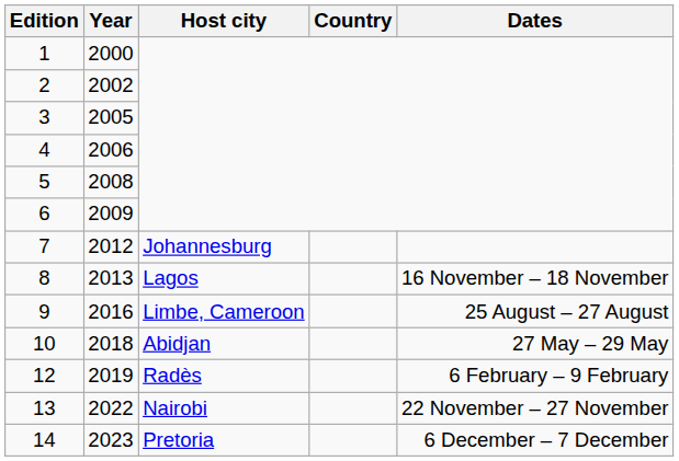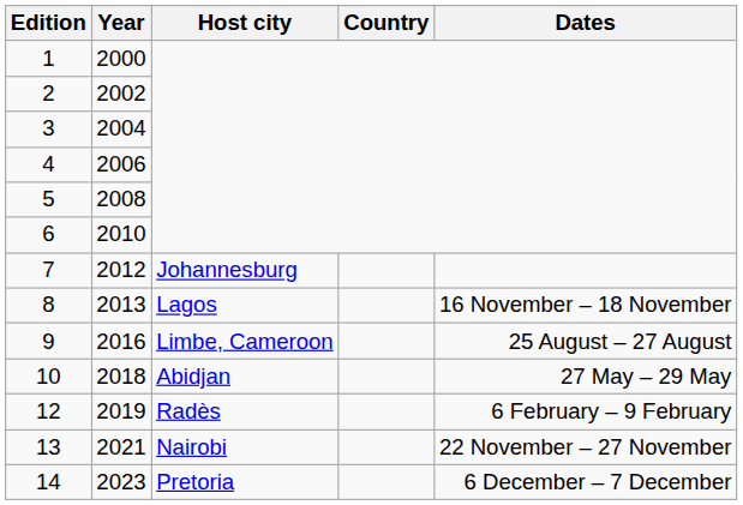3 | Year: 2005 -> 2004
6 | Year: 2009 -> 2010
13 | Year: 2022 -> 2021
